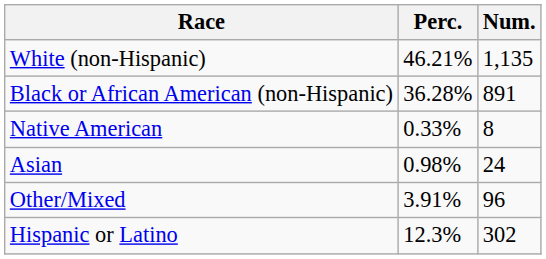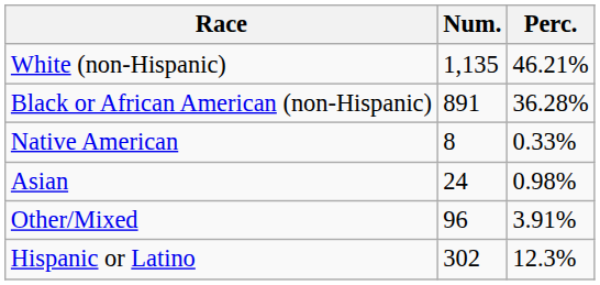columns swapped: Num. <-> Perc.
